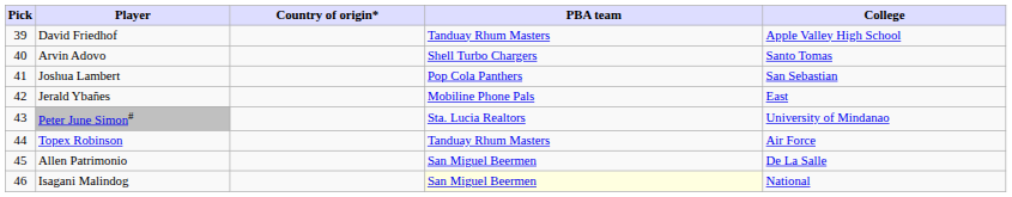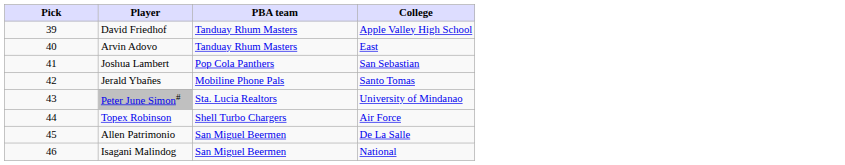- column: Country of origin*
Arvin Adovo | PBA team: Shell Turbo Chargers -> Tanduay Rhum Masters
Arvin Adovo | College: Santo Tomas -> East
Jerald Ybañes | College: East -> Santo Tomas
Topex Robinson | PBA team: Tanduay Rhum Masters -> Shell Turbo Chargers
Isagani Malindog | PBA team: lightyellow background -> no background
